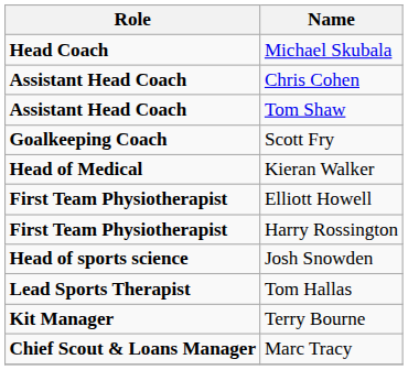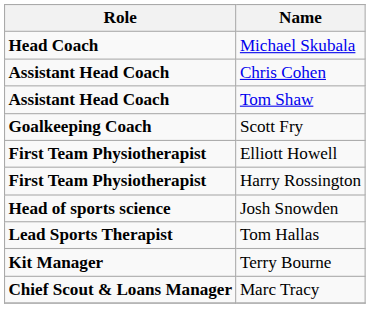- row: Head of Medical | Kieran Walker
